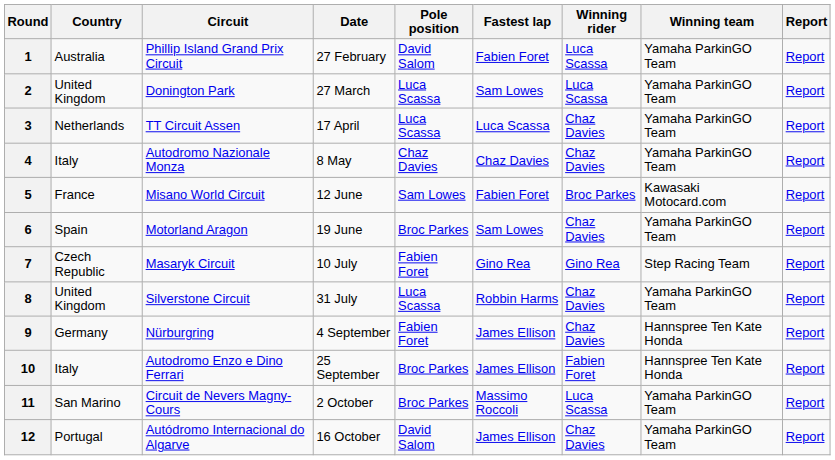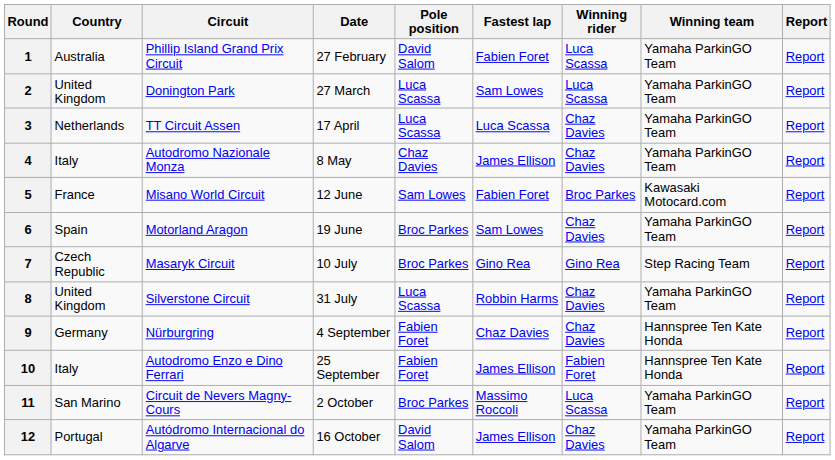4 | Fastest lap: Chaz Davies -> James Ellison
7 | Pole position: Fabien Foret -> Broc Parkes
9 | Fastest lap: James Ellison -> Chaz Davies
10 | Pole position: Broc Parkes -> Fabien Foret
